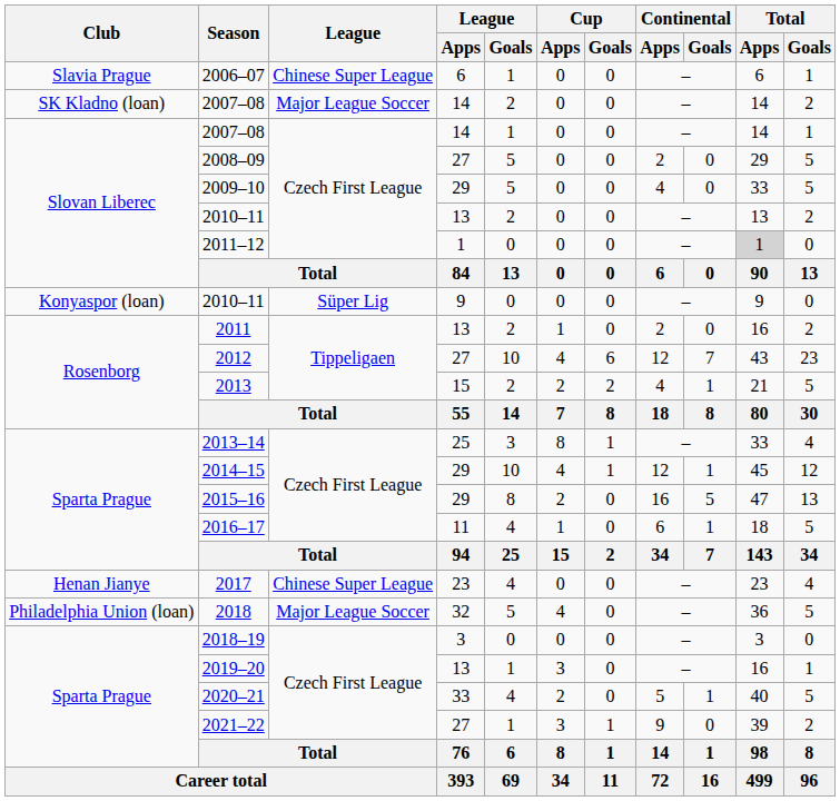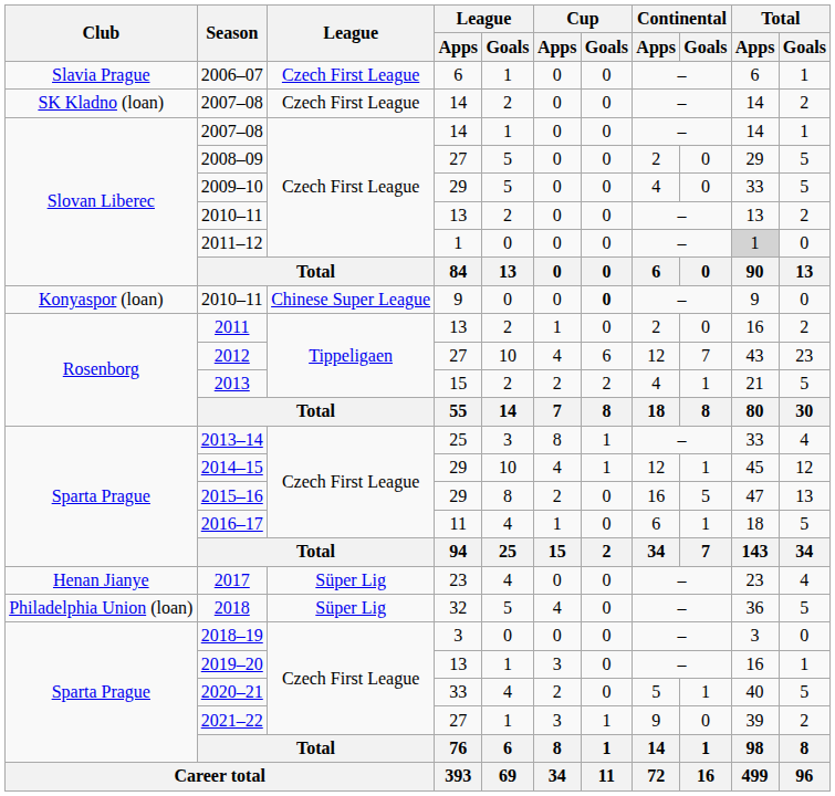2006–07 | League: Chinese Super League -> Czech First League
SK Kladno (loan) / 2007–08 | League: Major League Soccer -> Czech First League
Konyaspor (loan) / 2010–11 | League: Süper Lig -> Chinese Super League
Konyaspor (loan) / 2010–11 | Cup / Goals: normal -> bold
2017 | League: Chinese Super League -> Süper Lig
2018 | League: Major League Soccer -> Süper Lig
